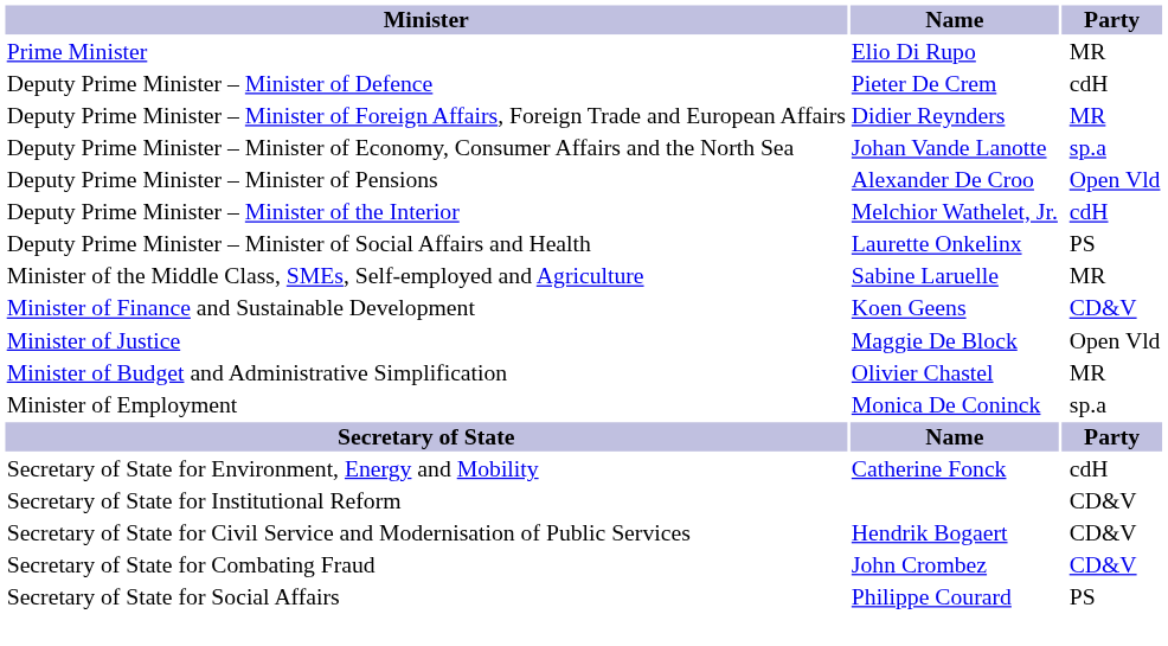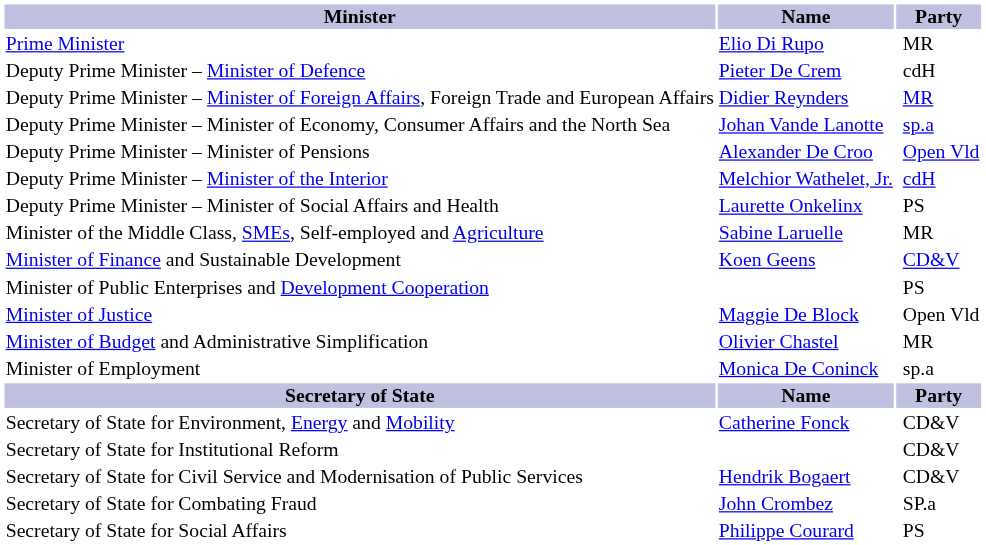+ row: Minister of Public Enterprises and Development Cooperation | PS
Secretary of State for Environment, Energy and Mobility | column 4: cdH -> CD&V
Secretary of State for Combating Fraud | column 4: CD&V -> SP.a
